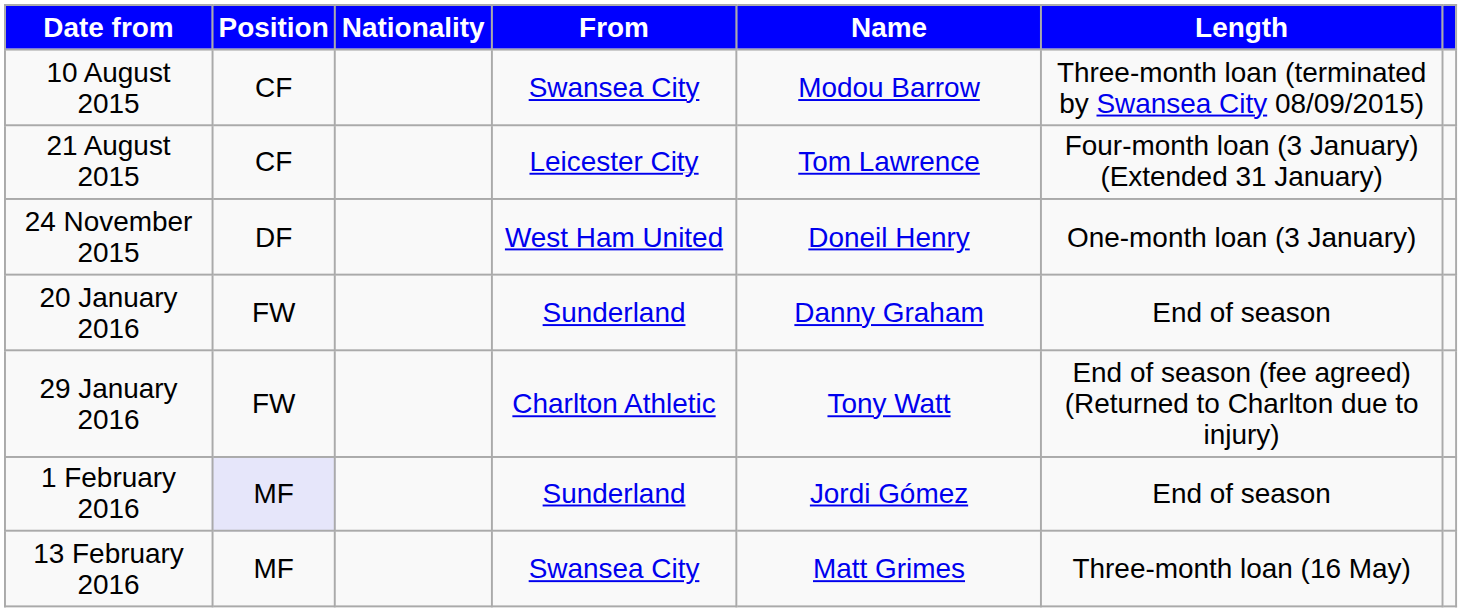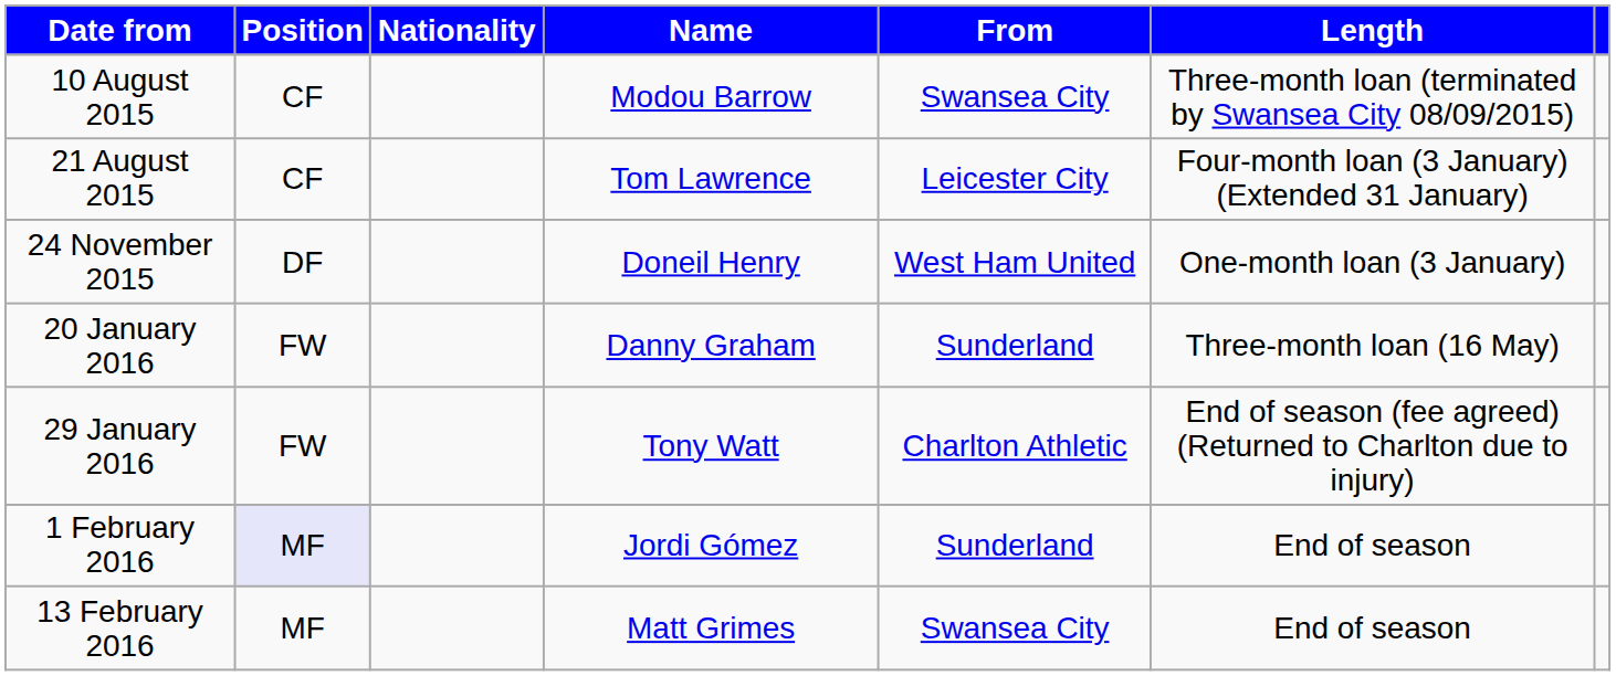columns swapped: Name <-> From
20 January 2016 | Length: End of season -> Three-month loan (16 May)
13 February 2016 | Length: Three-month loan (16 May) -> End of season
